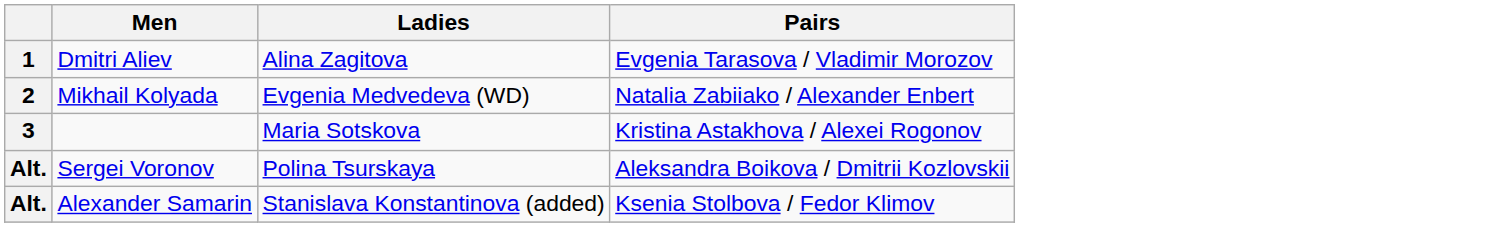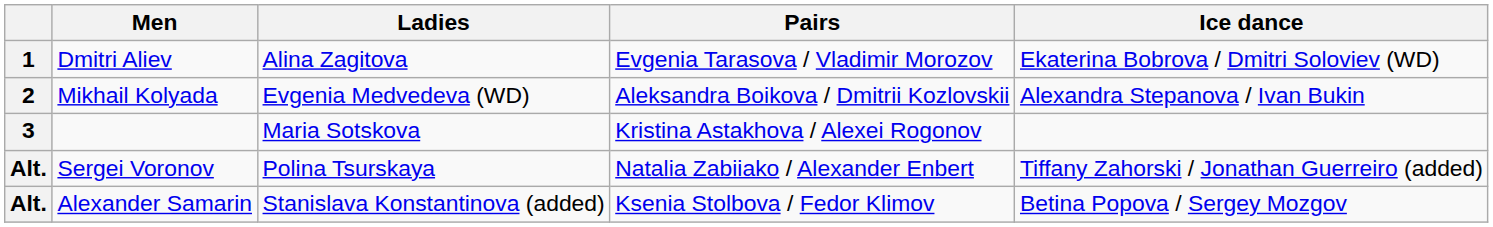+ column: Ice dance | Ekaterina Bobrova / Dmitri Soloviev (WD) | Alexandra Stepanova / Ivan Bukin | Tiffany Zahorski / Jonathan Guerreiro (added) | Betina Popova / Sergey Mozgov
Mikhail Kolyada | Pairs: Natalia Zabiiako / Alexander Enbert -> Aleksandra Boikova / Dmitrii Kozlovskii
Sergei Voronov | Pairs: Aleksandra Boikova / Dmitrii Kozlovskii -> Natalia Zabiiako / Alexander Enbert
